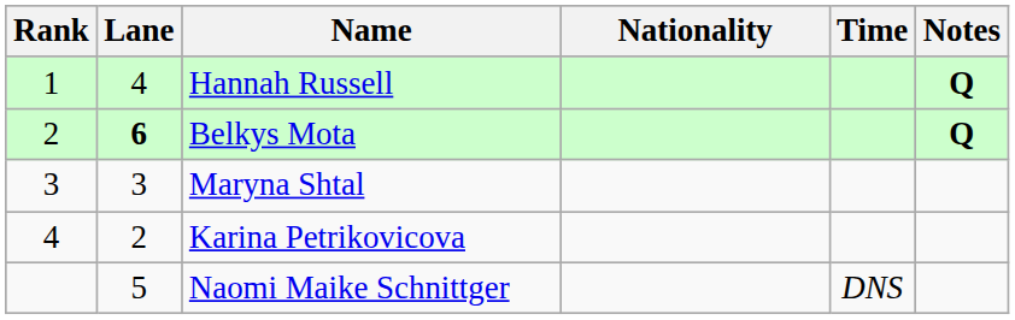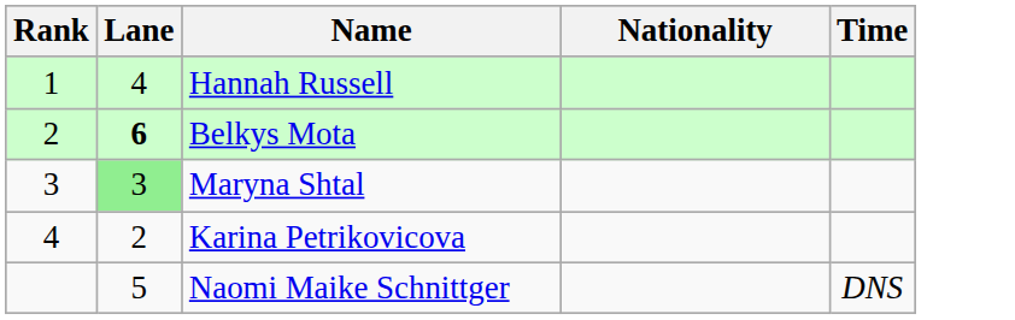- column: Notes | Q | Q
Maryna Shtal | Lane: no background -> lightgreen background
